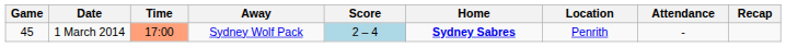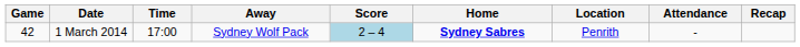1 March 2014 | Game: 45 -> 42
1 March 2014 | Time: lightsalmon background -> no background
